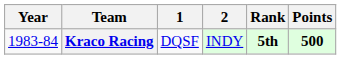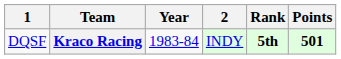columns swapped: Year <-> 1
Kraco Racing | Points: 500 -> 501
